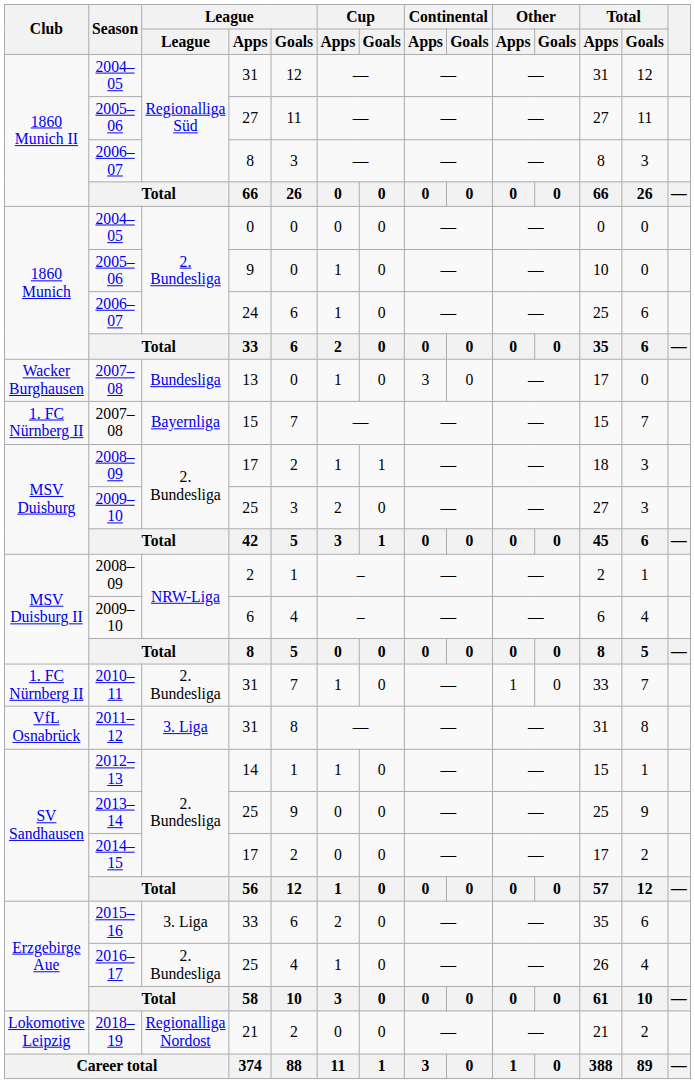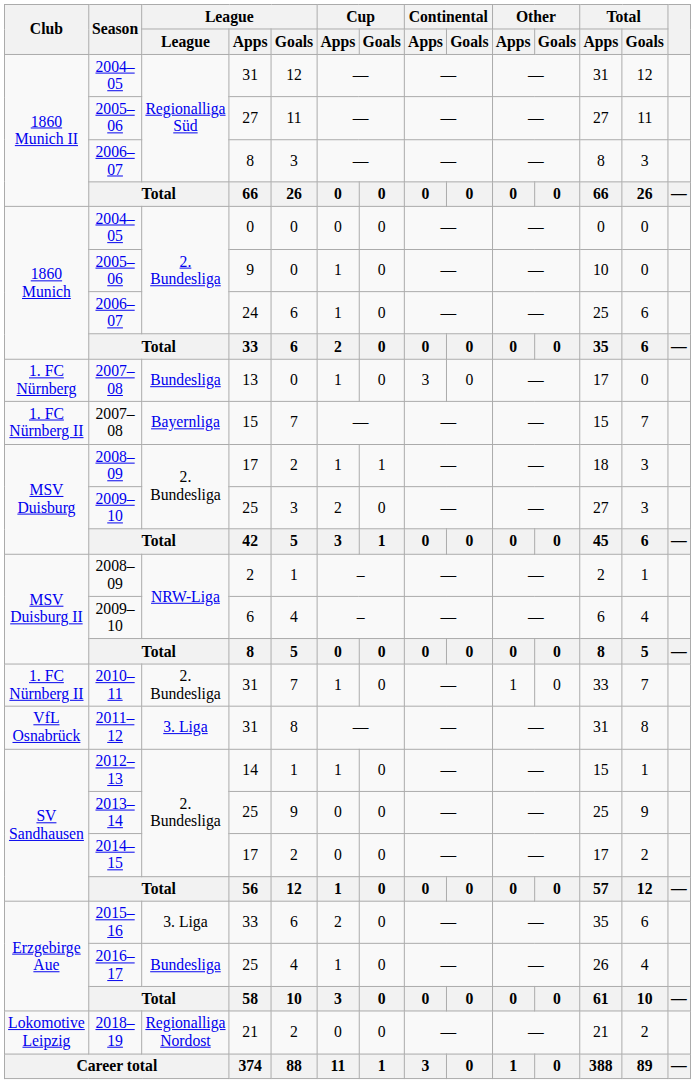13 | Club: Wacker Burghausen -> 1. FC Nürnberg
2016–17 / 25 | League: 2. Bundesliga -> Bundesliga
